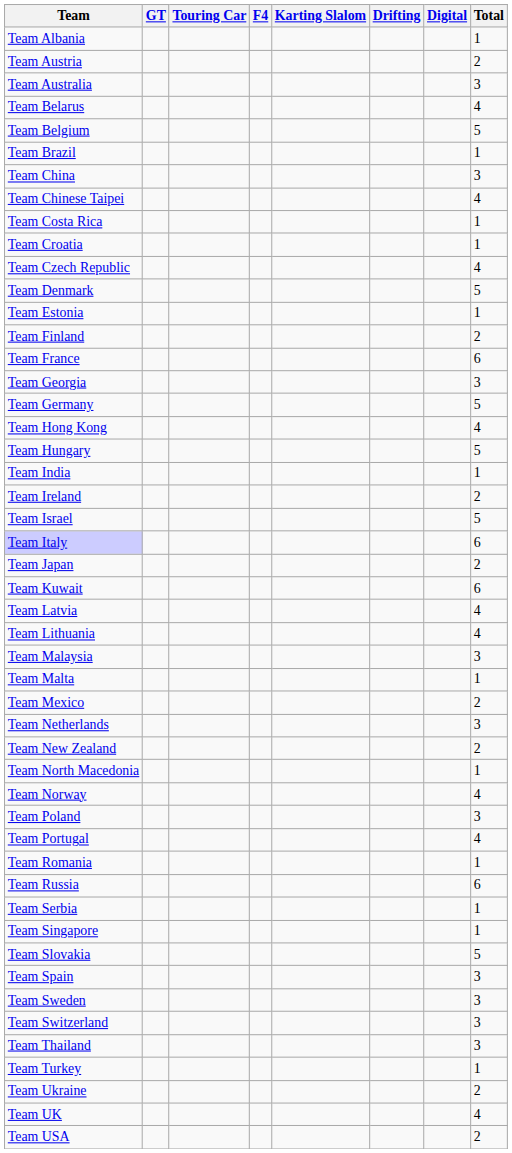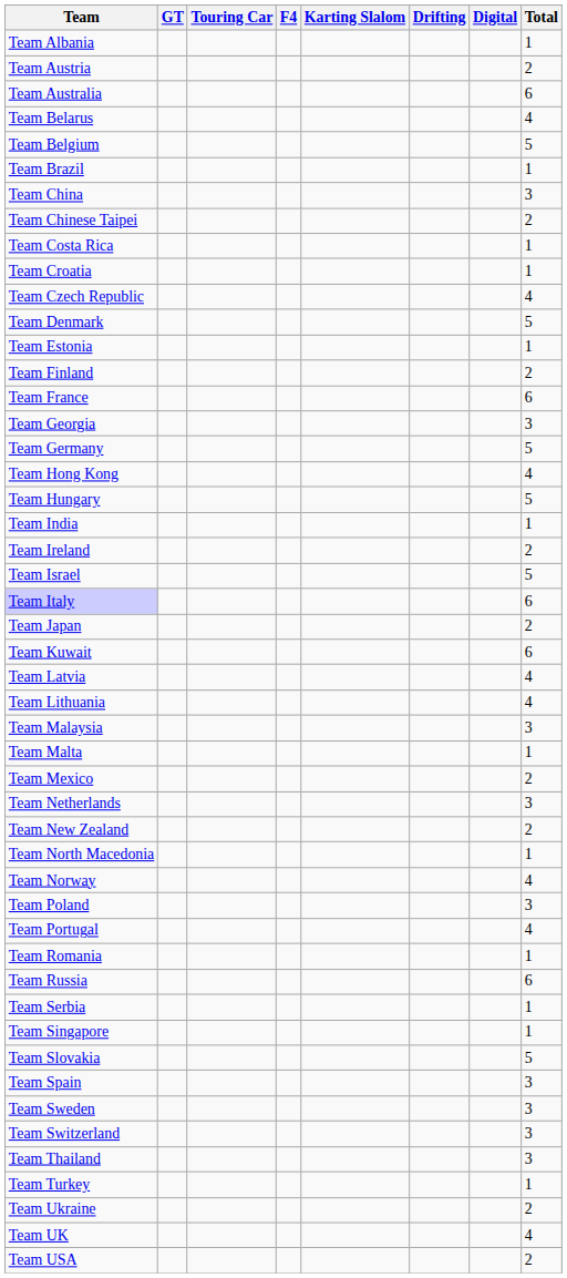Team Australia | Total: 3 -> 6
Team Chinese Taipei | Total: 4 -> 2
